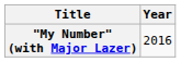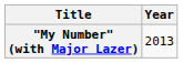"My Number" (with Major Lazer) | Year: 2016 -> 2013
